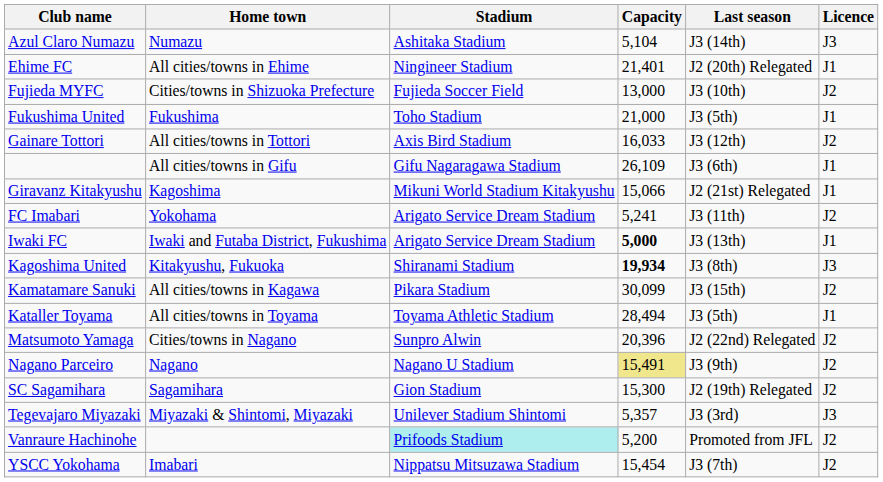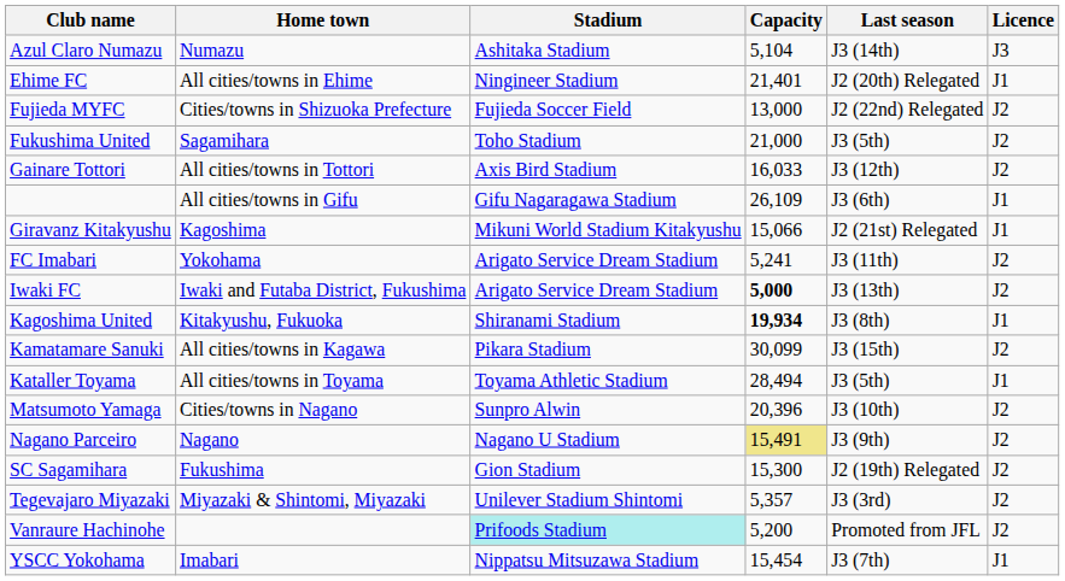Fujieda MYFC | Last season: J3 (10th) -> J2 (22nd) Relegated
Fukushima United | Home town: Fukushima -> Sagamihara
Fukushima United | Licence: J1 -> J2
Iwaki FC | Licence: J1 -> J2
Kagoshima United | Licence: J3 -> J1
Matsumoto Yamaga | Last season: J2 (22nd) Relegated -> J3 (10th)
SC Sagamihara | Home town: Sagamihara -> Fukushima
Tegevajaro Miyazaki | Licence: J3 -> J2
YSCC Yokohama | Licence: J2 -> J1
